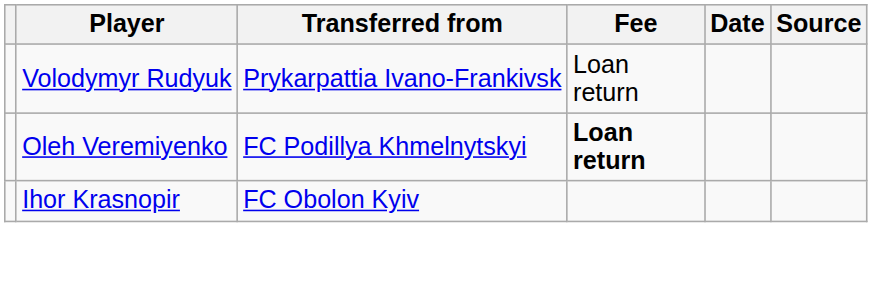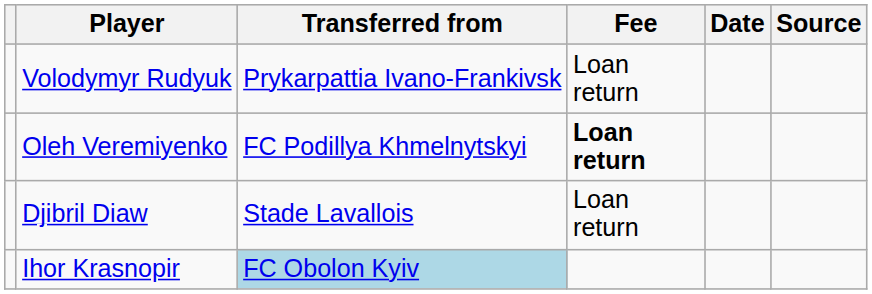+ row: Djibril Diaw | Stade Lavallois | Loan return
Ihor Krasnopir | Transferred from: no background -> lightblue background
